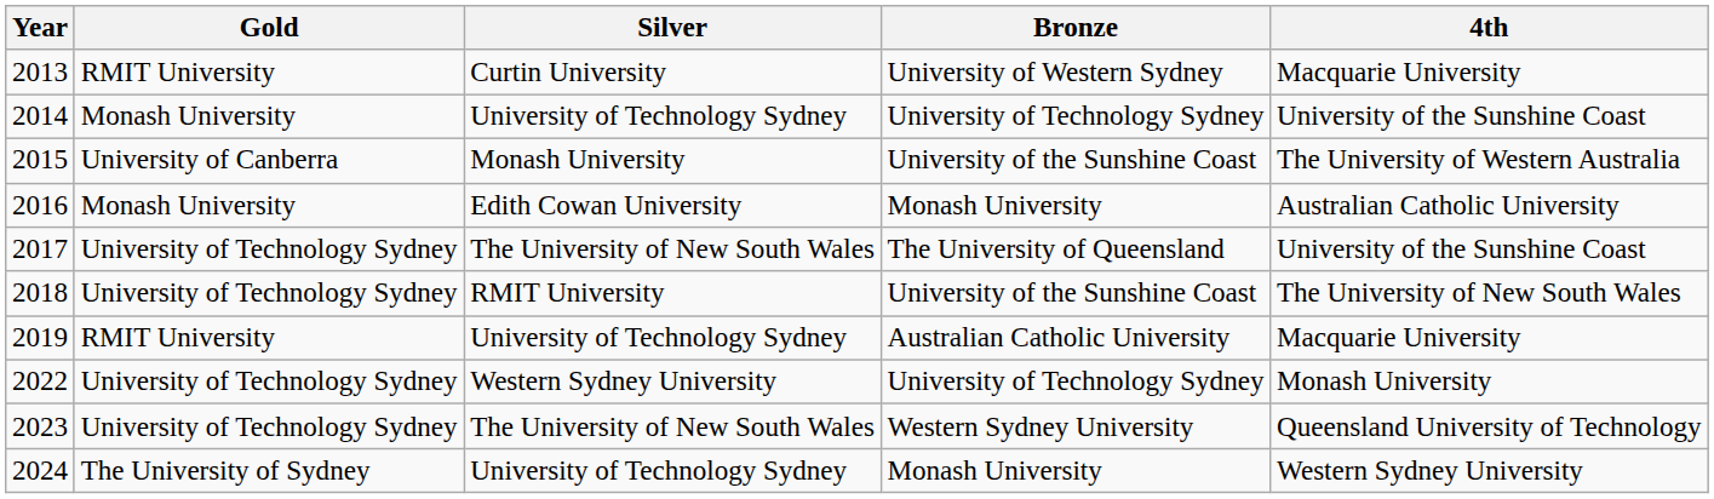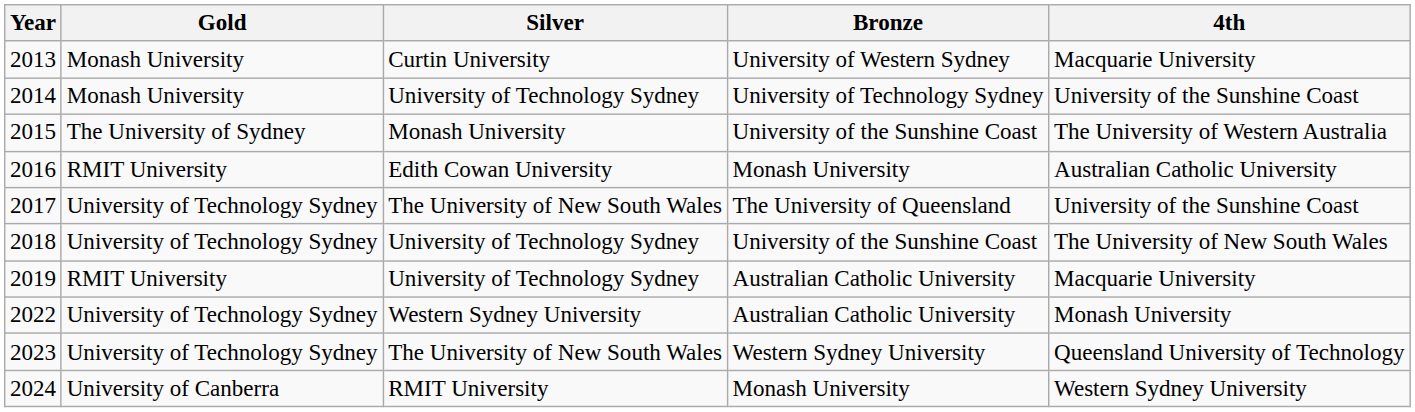2013 | Gold: RMIT University -> Monash University
2015 | Gold: University of Canberra -> The University of Sydney
2016 | Gold: Monash University -> RMIT University
2018 | Silver: RMIT University -> University of Technology Sydney
2022 | Bronze: University of Technology Sydney -> Australian Catholic University
2024 | Gold: The University of Sydney -> University of Canberra
2024 | Silver: University of Technology Sydney -> RMIT University
